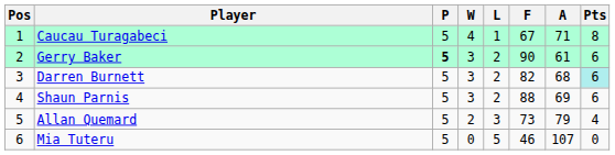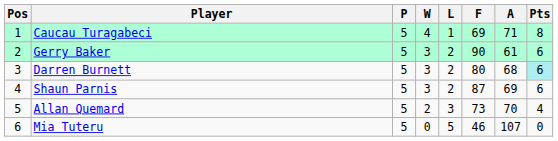Caucau Turagabeci | F: 67 -> 69
Gerry Baker | P: bold -> normal
Darren Burnett | F: 82 -> 80
Shaun Parnis | F: 88 -> 87
Allan Quemard | A: 79 -> 70
